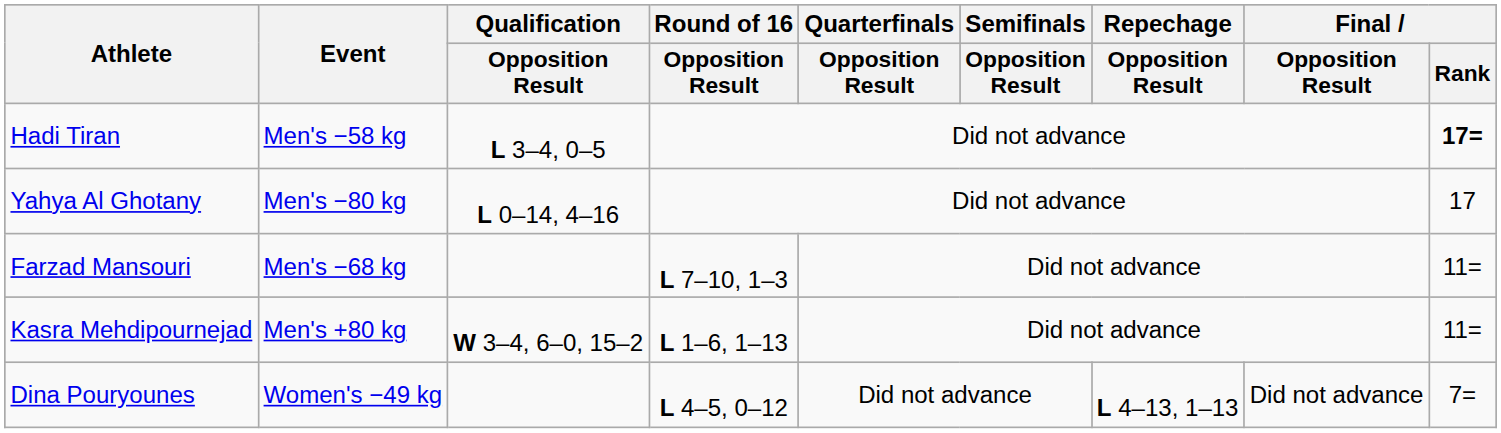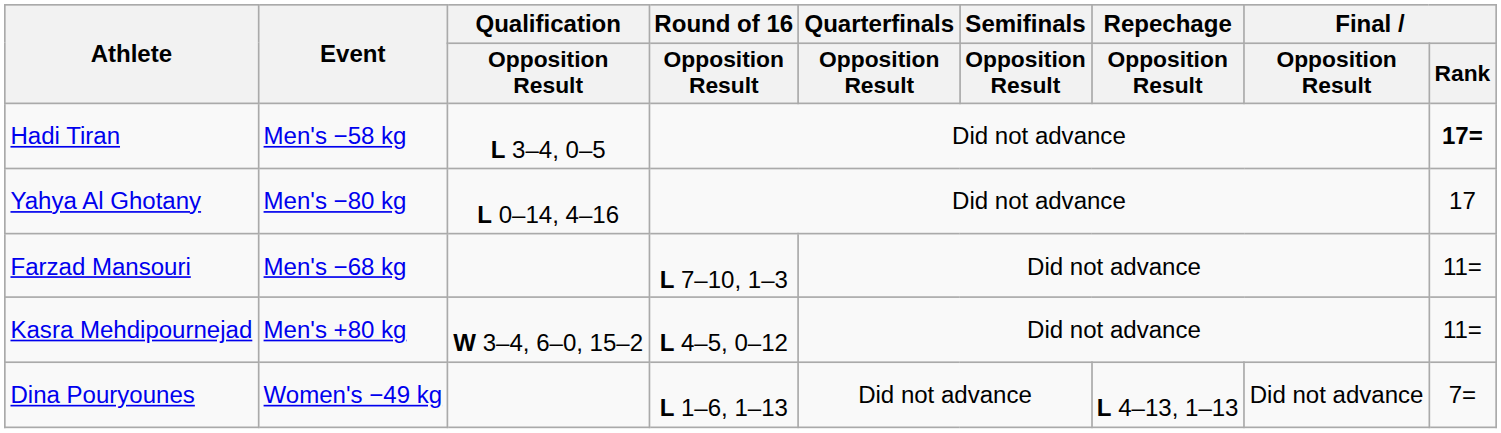Kasra Mehdipournejad | Round of 16 / Opposition Result: L 1–6, 1–13 -> L 4–5, 0–12
Dina Pouryounes | Round of 16 / Opposition Result: L 4–5, 0–12 -> L 1–6, 1–13
